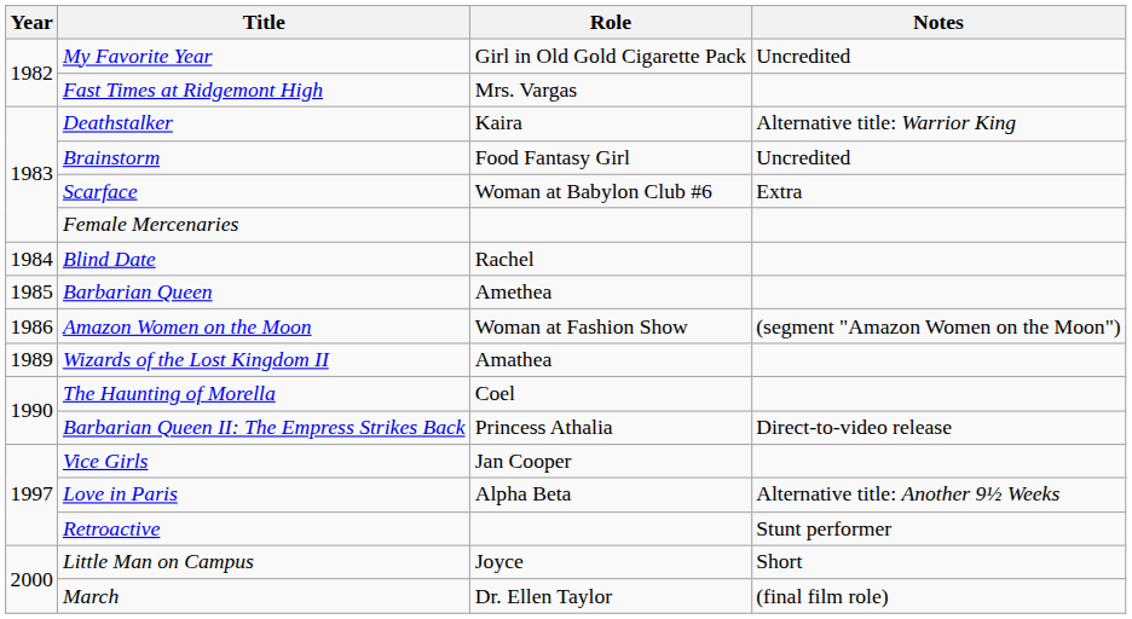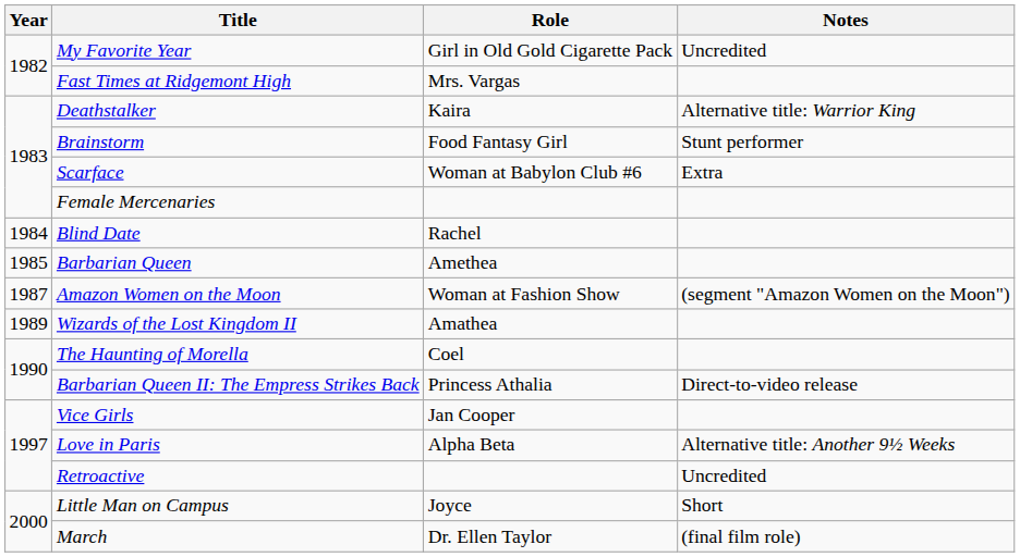Brainstorm | Notes: Uncredited -> Stunt performer
Amazon Women on the Moon | Year: 1986 -> 1987
Retroactive | Notes: Stunt performer -> Uncredited
